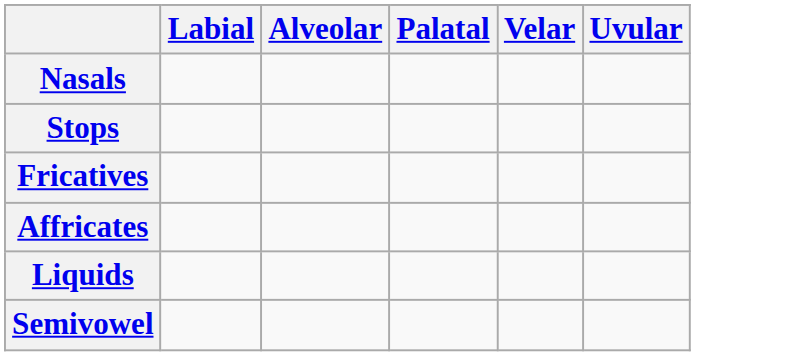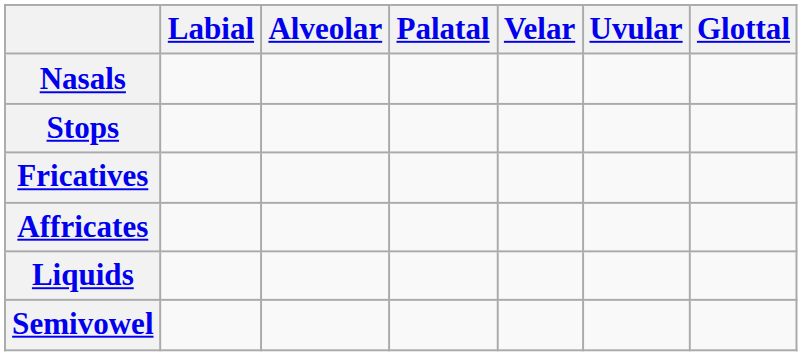+ column: Glottal
